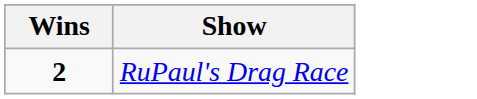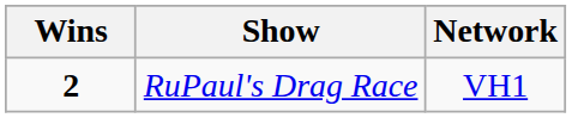+ column: Network | VH1
